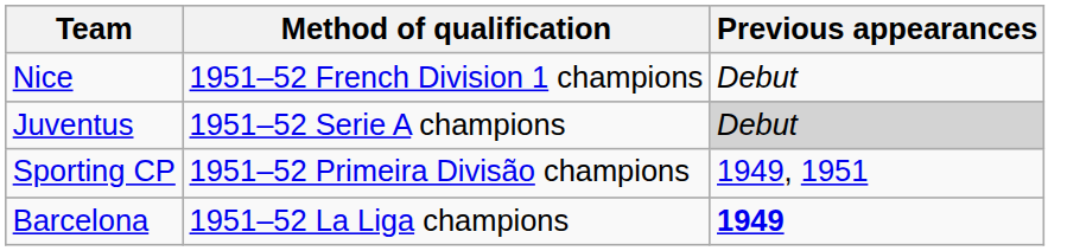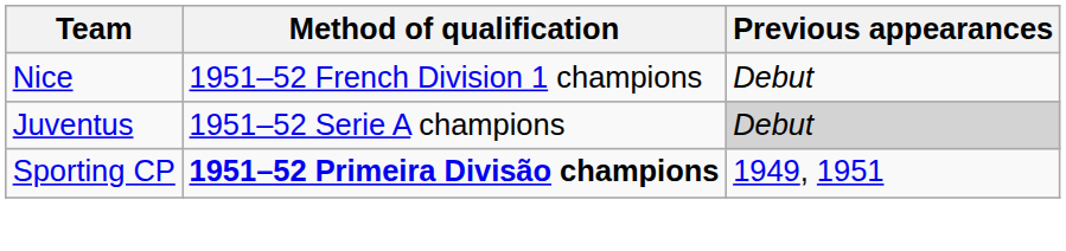Sporting CP | Method of qualification: normal -> bold
- row: Barcelona | 1951–52 La Liga champions | 1949
